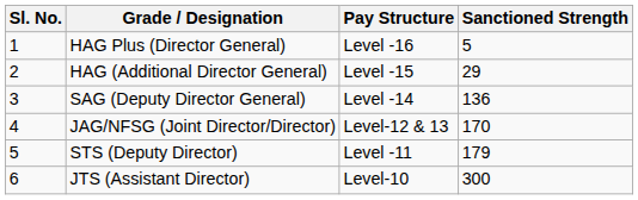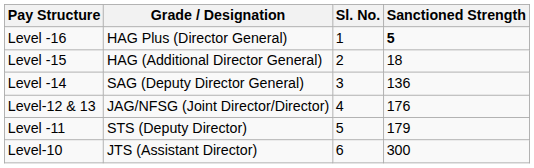columns swapped: Sl. No. <-> Pay Structure
HAG Plus (Director General) | Sanctioned Strength: normal -> bold
HAG (Additional Director General) | Sanctioned Strength: 29 -> 18
JAG/NFSG (Joint Director/Director) | Sanctioned Strength: 170 -> 176
